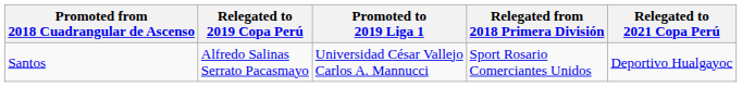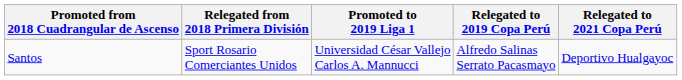columns swapped: Relegated from 2018 Primera División <-> Relegated to 2019 Copa Perú
